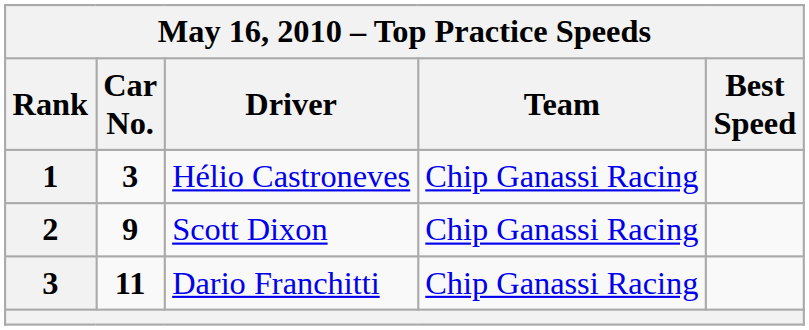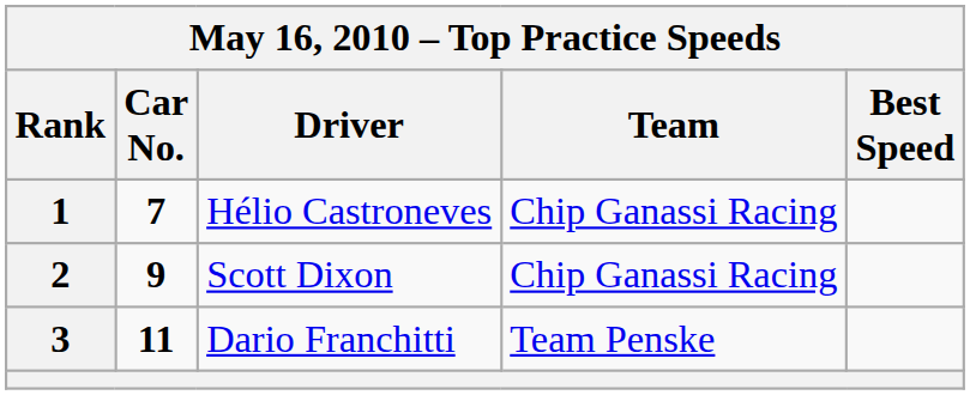Hélio Castroneves | Car No.: 3 -> 7
Dario Franchitti | Team: Chip Ganassi Racing -> Team Penske
